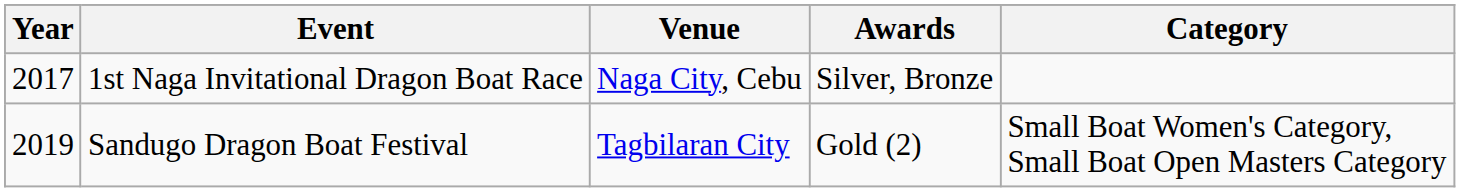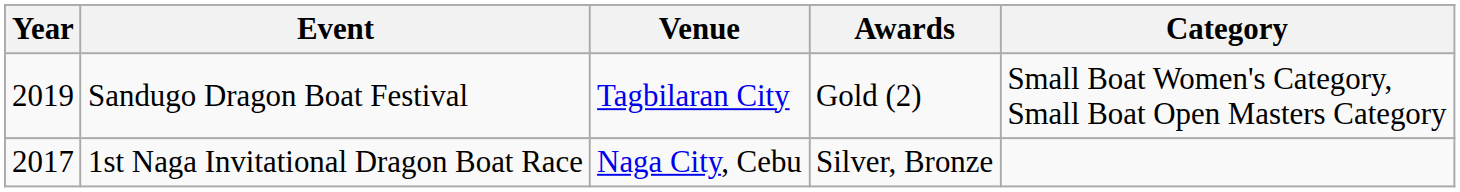rows swapped: 1st Naga Invitational Dragon Boat Race <-> Sandugo Dragon Boat Festival
